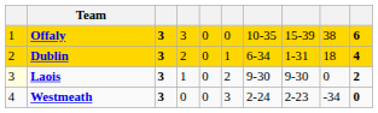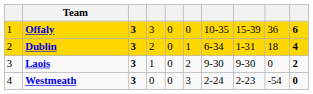Offaly | column 9: 38 -> 36
Laois | column 1: lightyellow background -> no background
Westmeath | column 9: -34 -> -54
